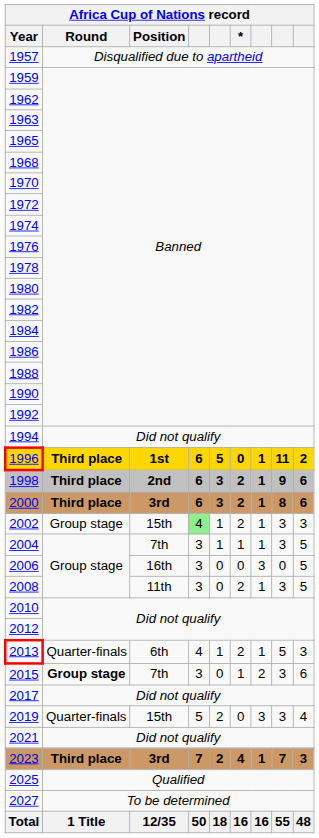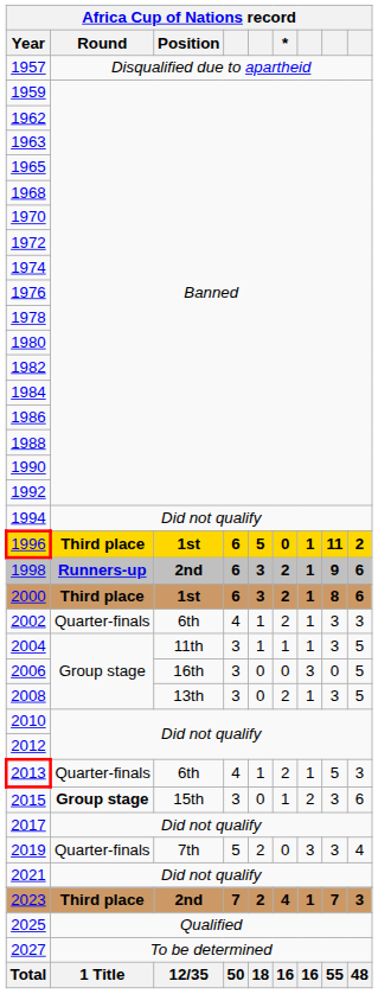1998 | Round: Third place -> Runners-up
2000 | Position: 3rd -> 1st
2002 | Round: Group stage -> Quarter-finals
2002 | Position: 15th -> 6th
2002 | column 4: lightgreen background -> no background
2004 | Position: 7th -> 11th
2008 | Position: 11th -> 13th
2015 | Position: 7th -> 15th
2019 | Position: 15th -> 7th
2023 | Position: 3rd -> 2nd
